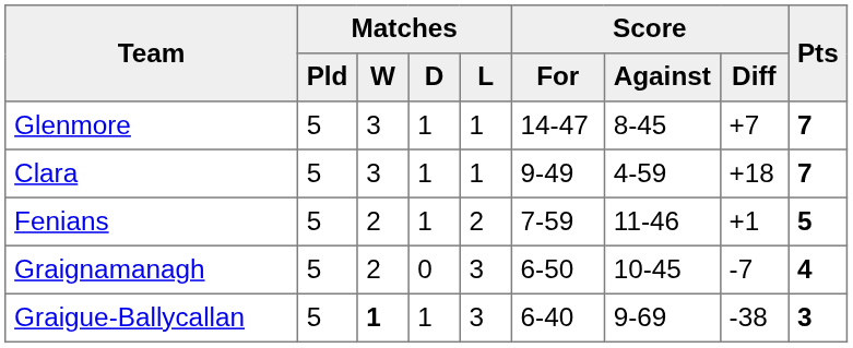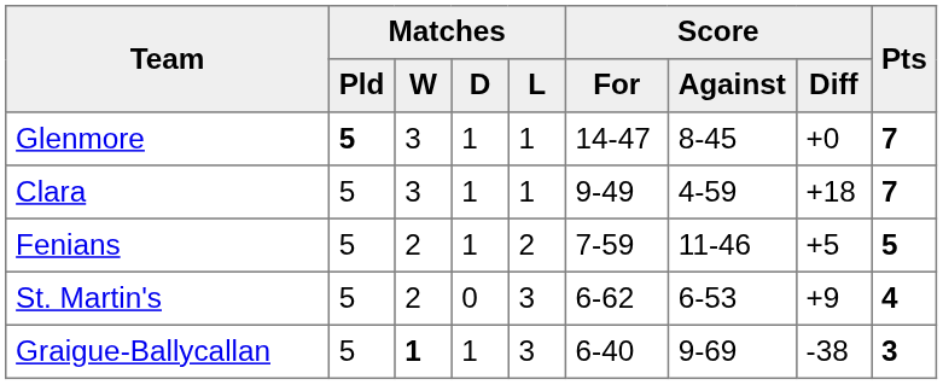Glenmore | Matches / Pld: normal -> bold
Glenmore | Score / Diff: +7 -> +0
Fenians | Score / Diff: +1 -> +5
- row: Graignamanagh | 5 | 2 | 0 | 3 | 6-50 | 10-45 | -7 | 4
+ row: St. Martin's | 5 | 2 | 0 | 3 | 6-62 | 6-53 | +9 | 4
